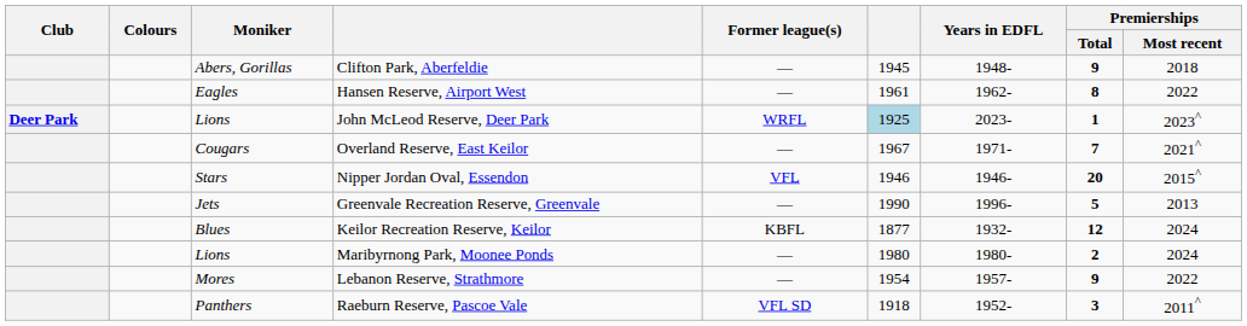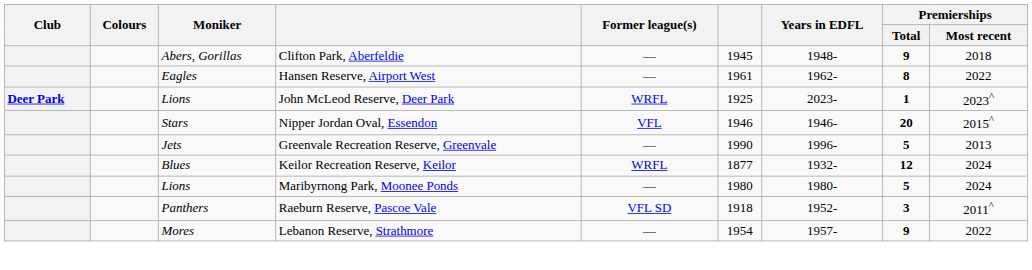John McLeod Reserve, Deer Park | column 6: lightblue background -> no background
- row: Cougars | Overland Reserve, East Keilor | — | 1967 | 1971- | 7 | 2021^
Keilor Recreation Reserve, Keilor | Former league(s): KBFL -> WRFL
Maribyrnong Park, Moonee Ponds | Premierships / Total: 2 -> 5
rows swapped: Raeburn Reserve, Pascoe Vale <-> Lebanon Reserve, Strathmore
